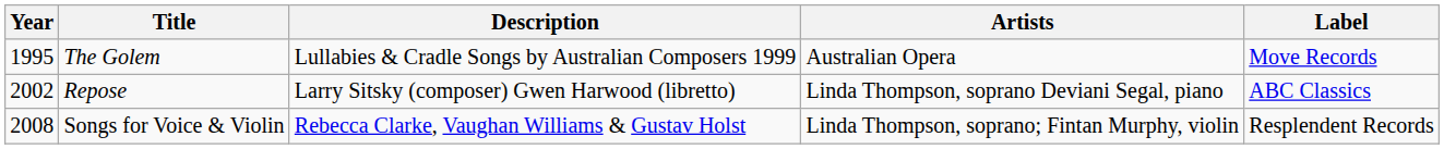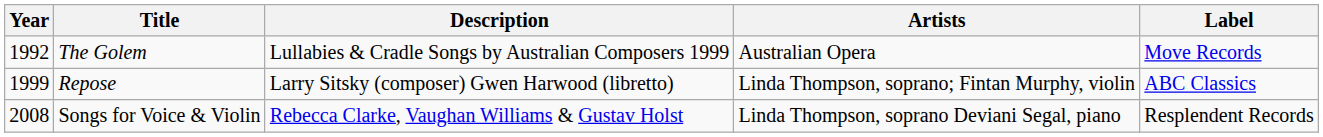The Golem | Year: 1995 -> 1992
Repose | Year: 2002 -> 1999
Repose | Artists: Linda Thompson, soprano Deviani Segal, piano -> Linda Thompson, soprano; Fintan Murphy, violin
Songs for Voice & Violin | Artists: Linda Thompson, soprano; Fintan Murphy, violin -> Linda Thompson, soprano Deviani Segal, piano
